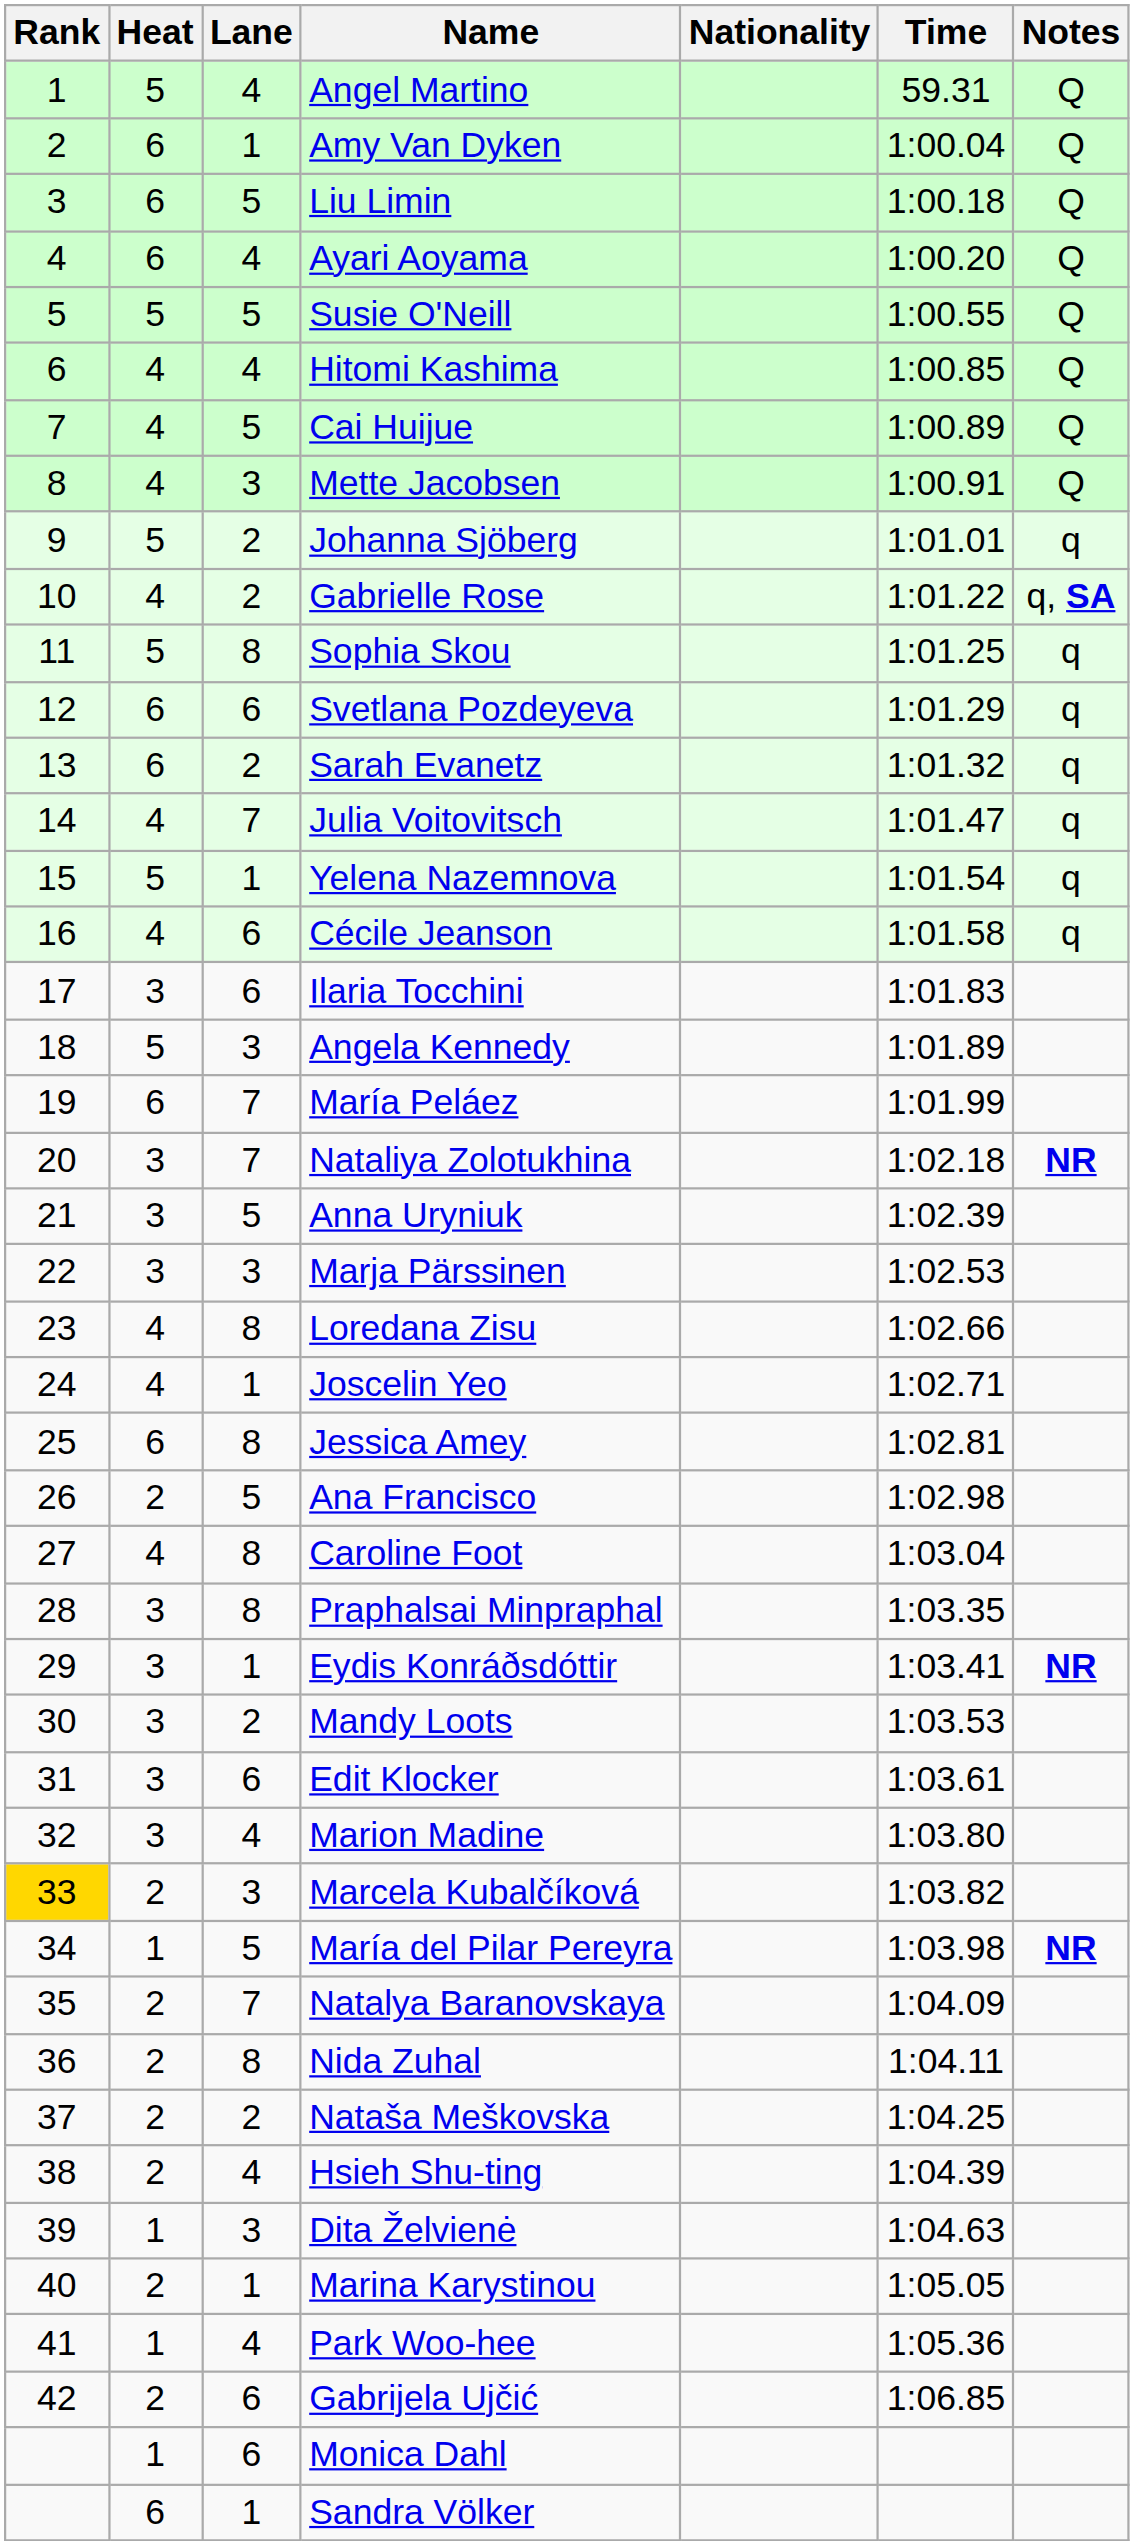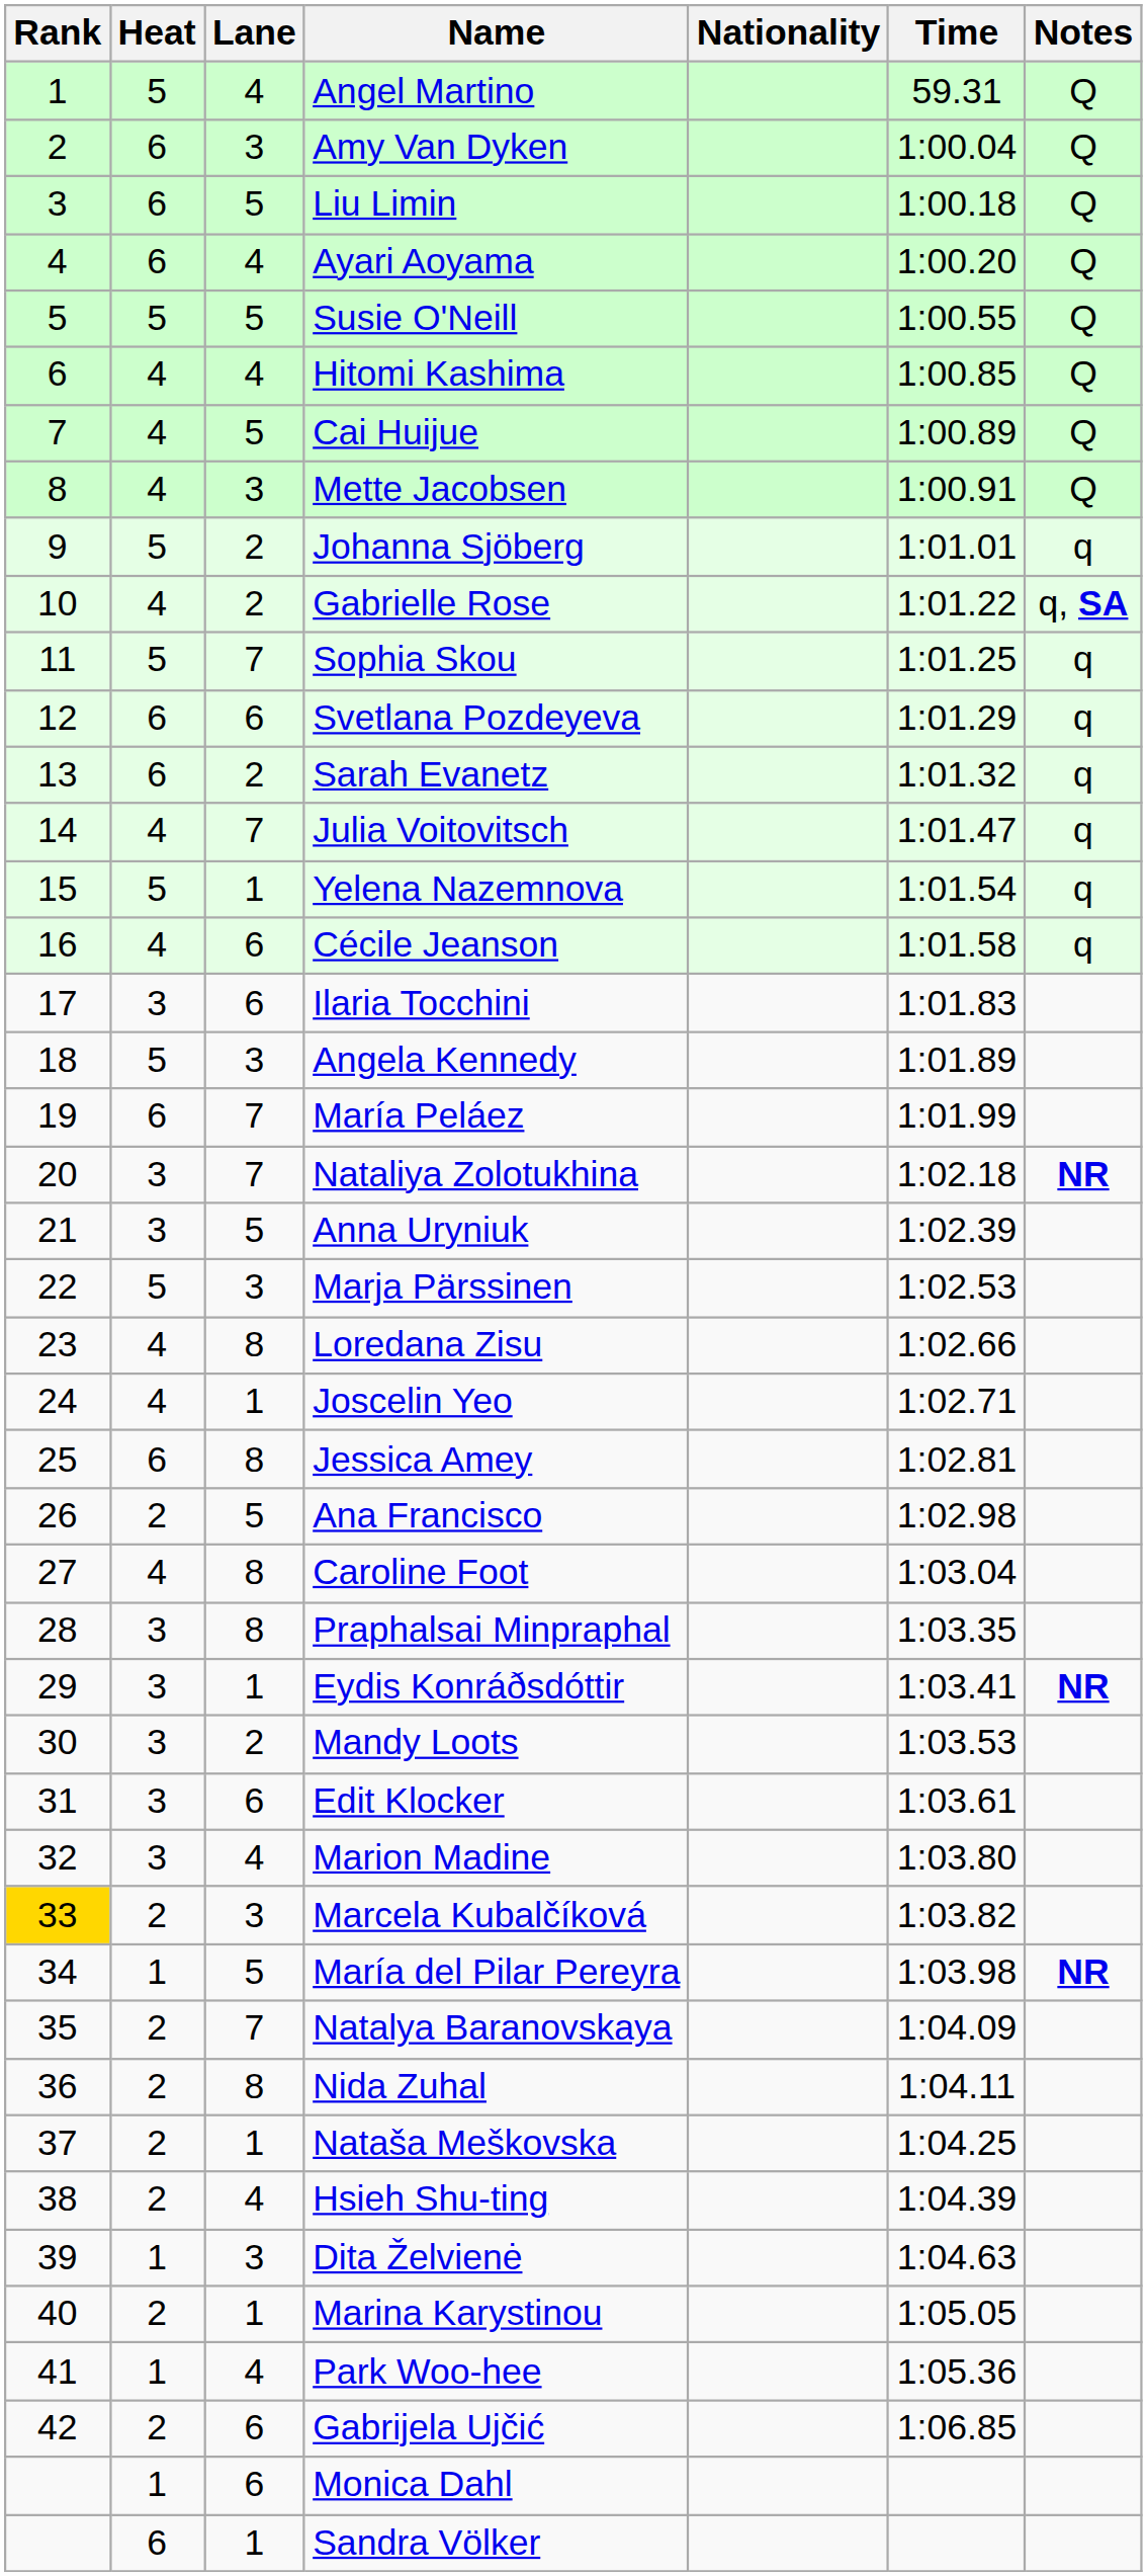Amy Van Dyken | Lane: 1 -> 3
Sophia Skou | Lane: 8 -> 7
Marja Pärssinen | Heat: 3 -> 5
Nataša Meškovska | Lane: 2 -> 1
